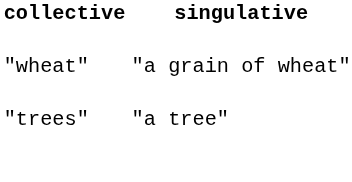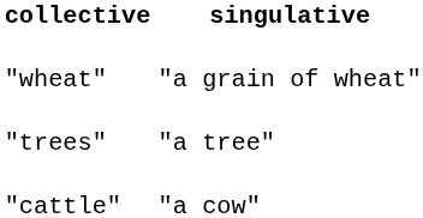+ row: "cattle" | "a cow"
